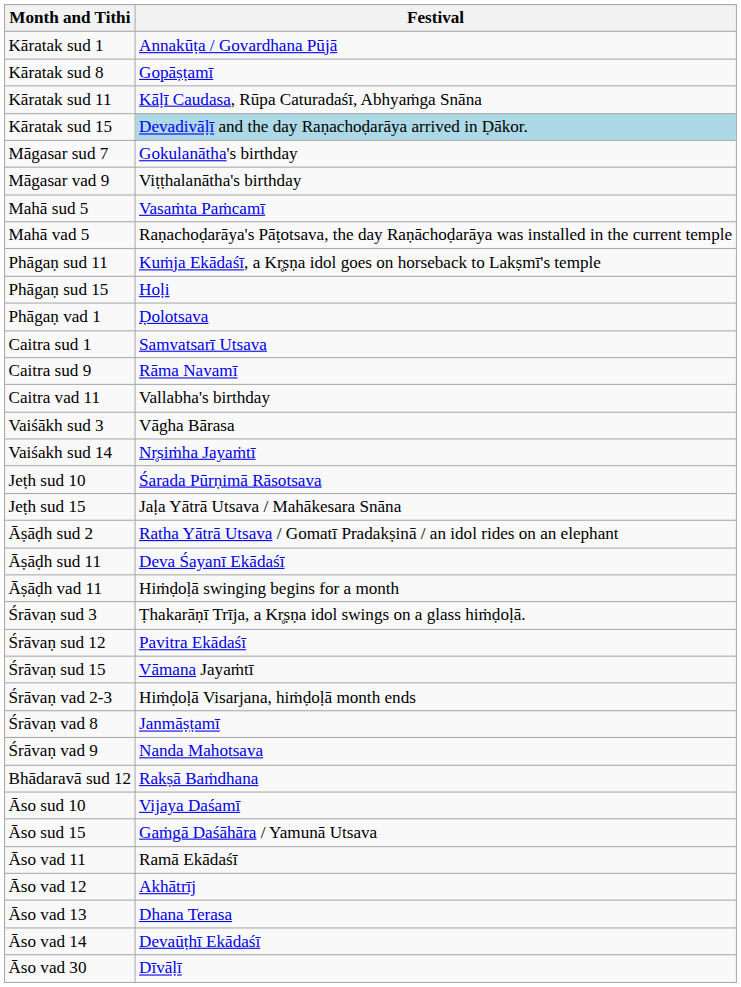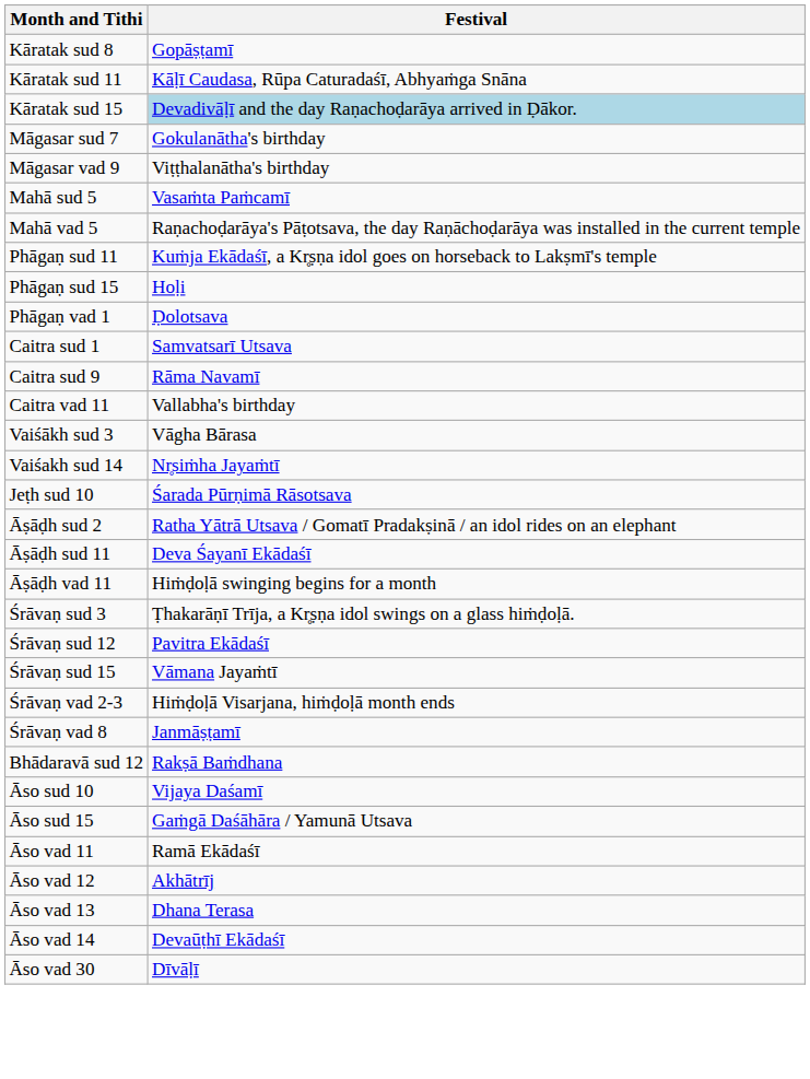- row: Kāratak sud 1 | Annakūṭa / Govardhana Pūjā
- row: Jeṭh sud 15 | Jaḷa Yātrā Utsava / Mahākesara Snāna
- row: Śrāvaṇ vad 9 | Nanda Mahotsava
